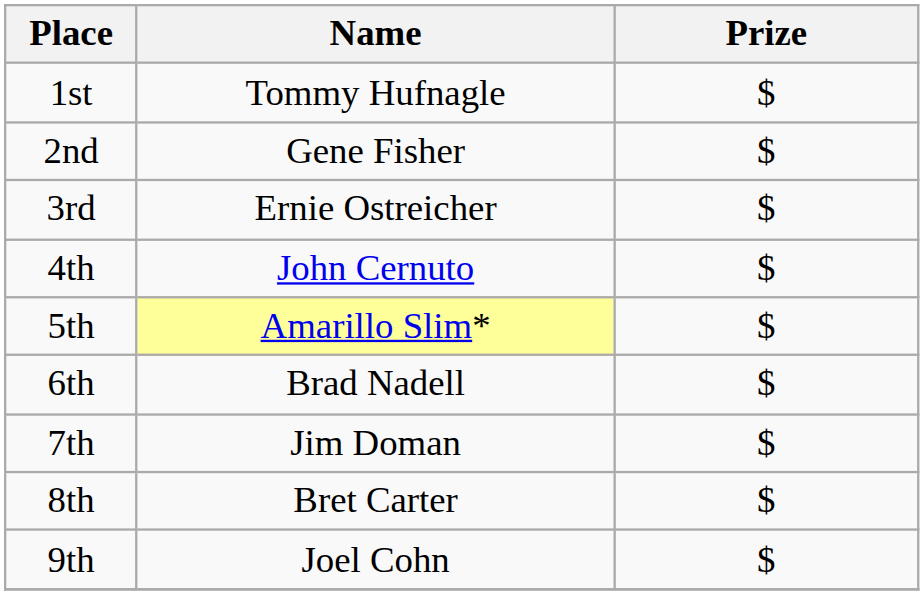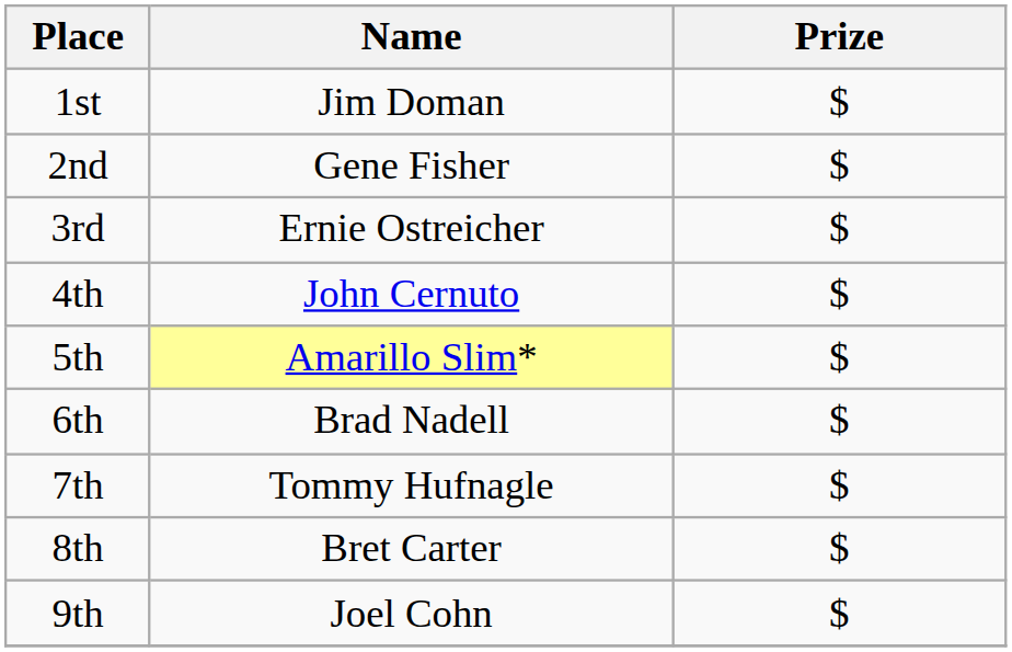1st | Name: Tommy Hufnagle -> Jim Doman
7th | Name: Jim Doman -> Tommy Hufnagle
